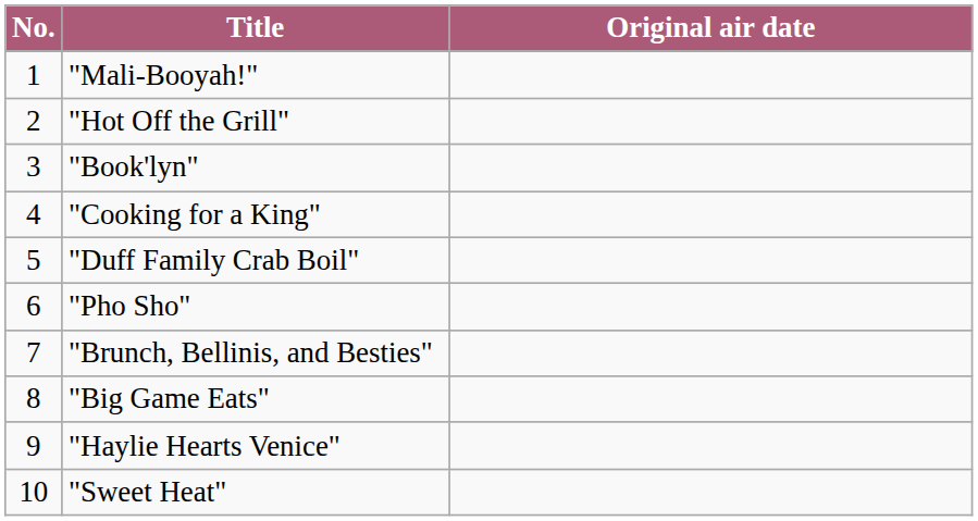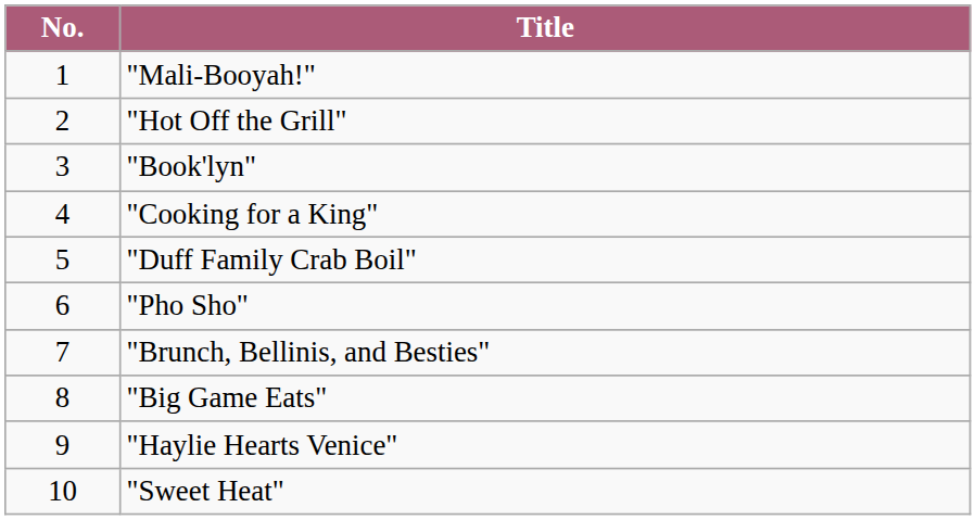- column: Original air date
